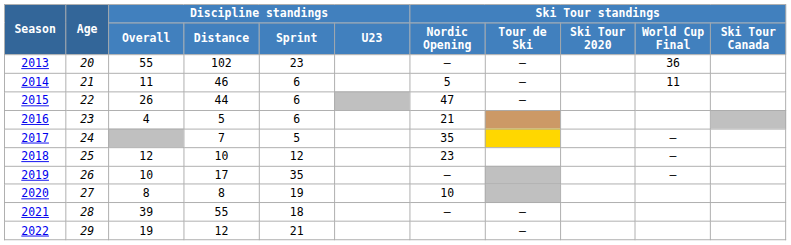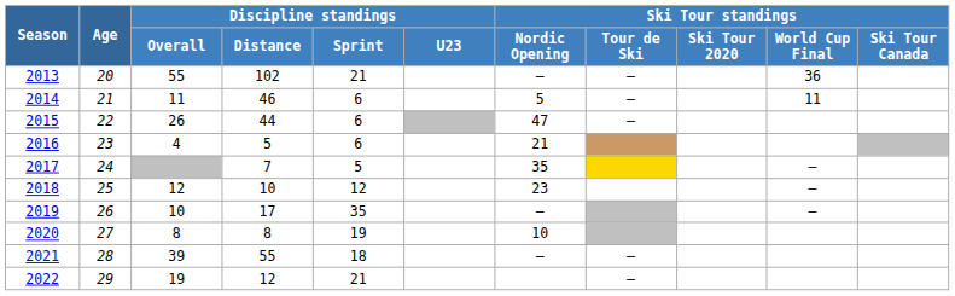2013 | Discipline standings / Sprint: 23 -> 21
